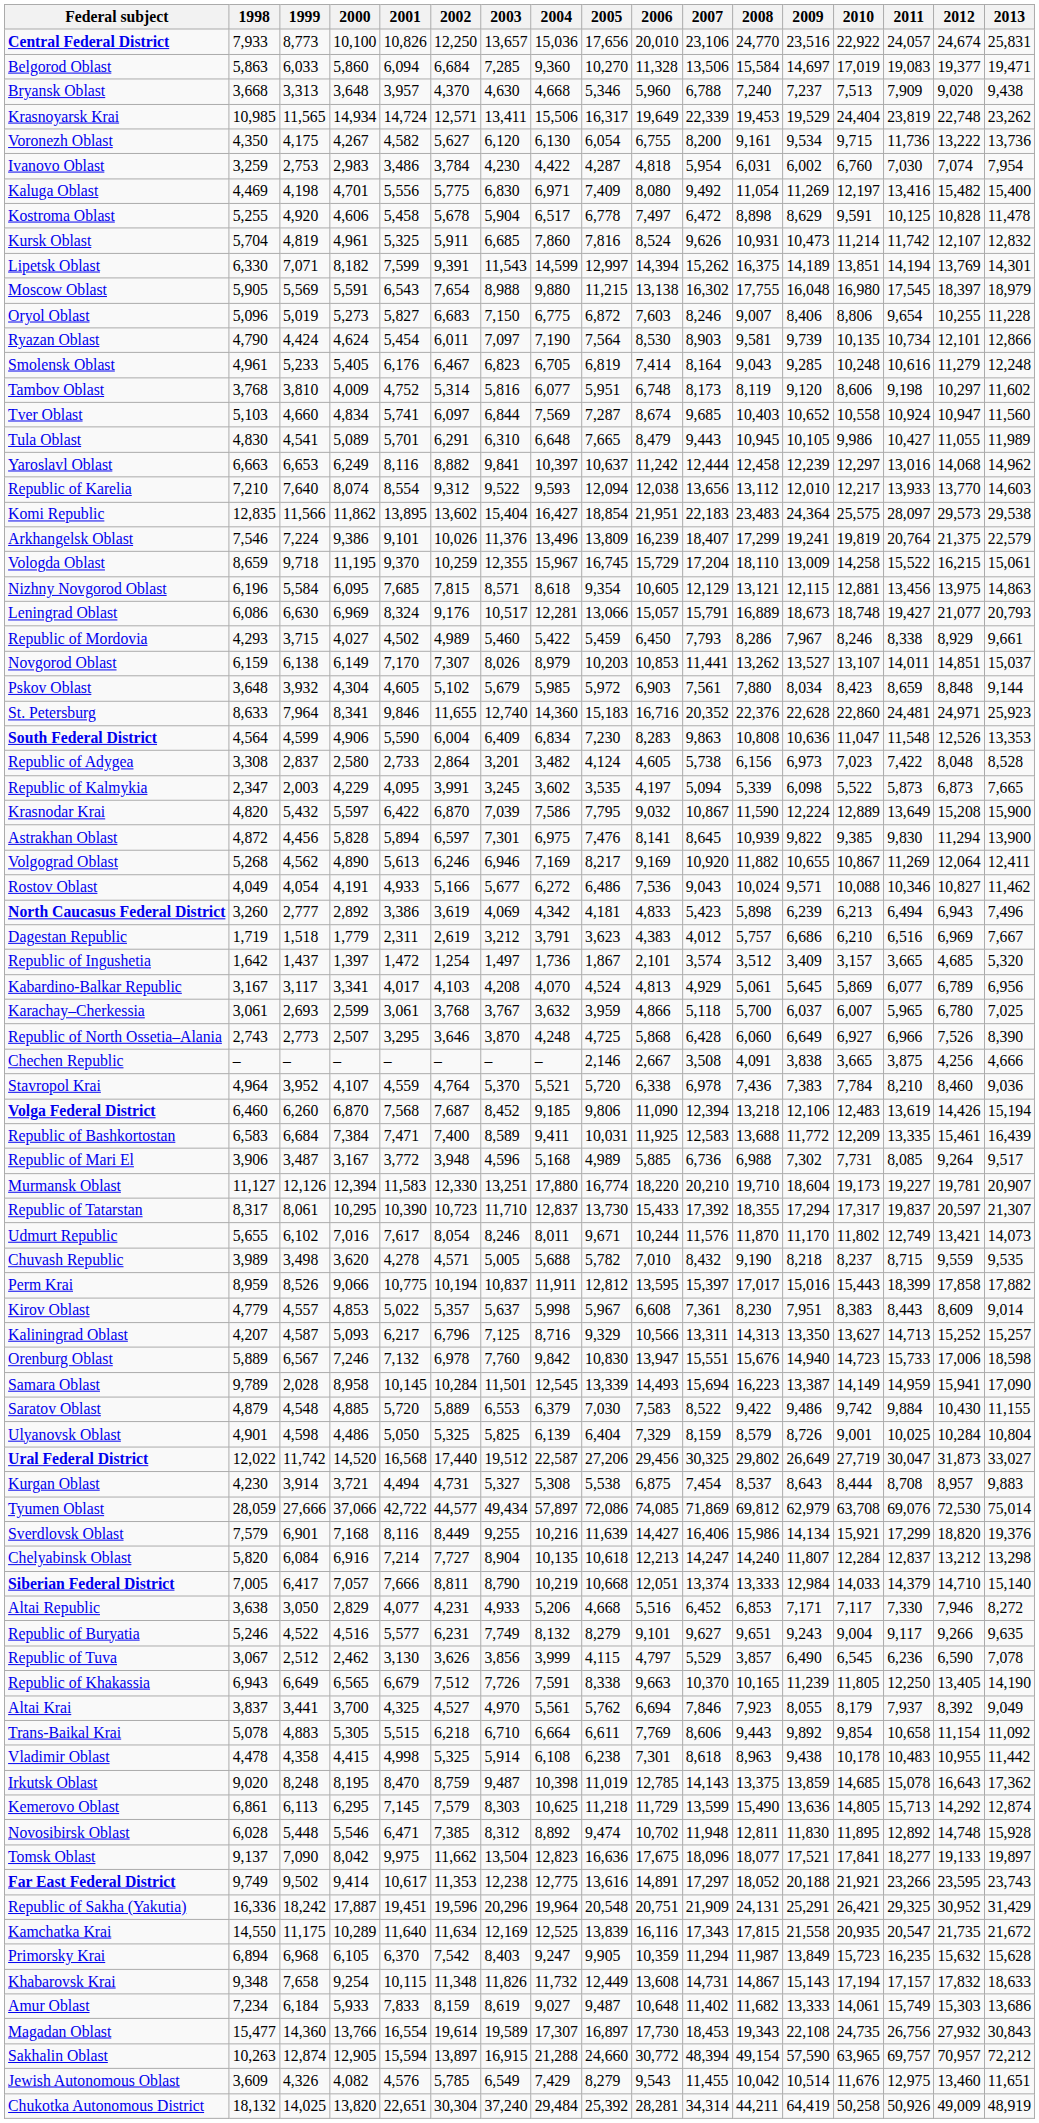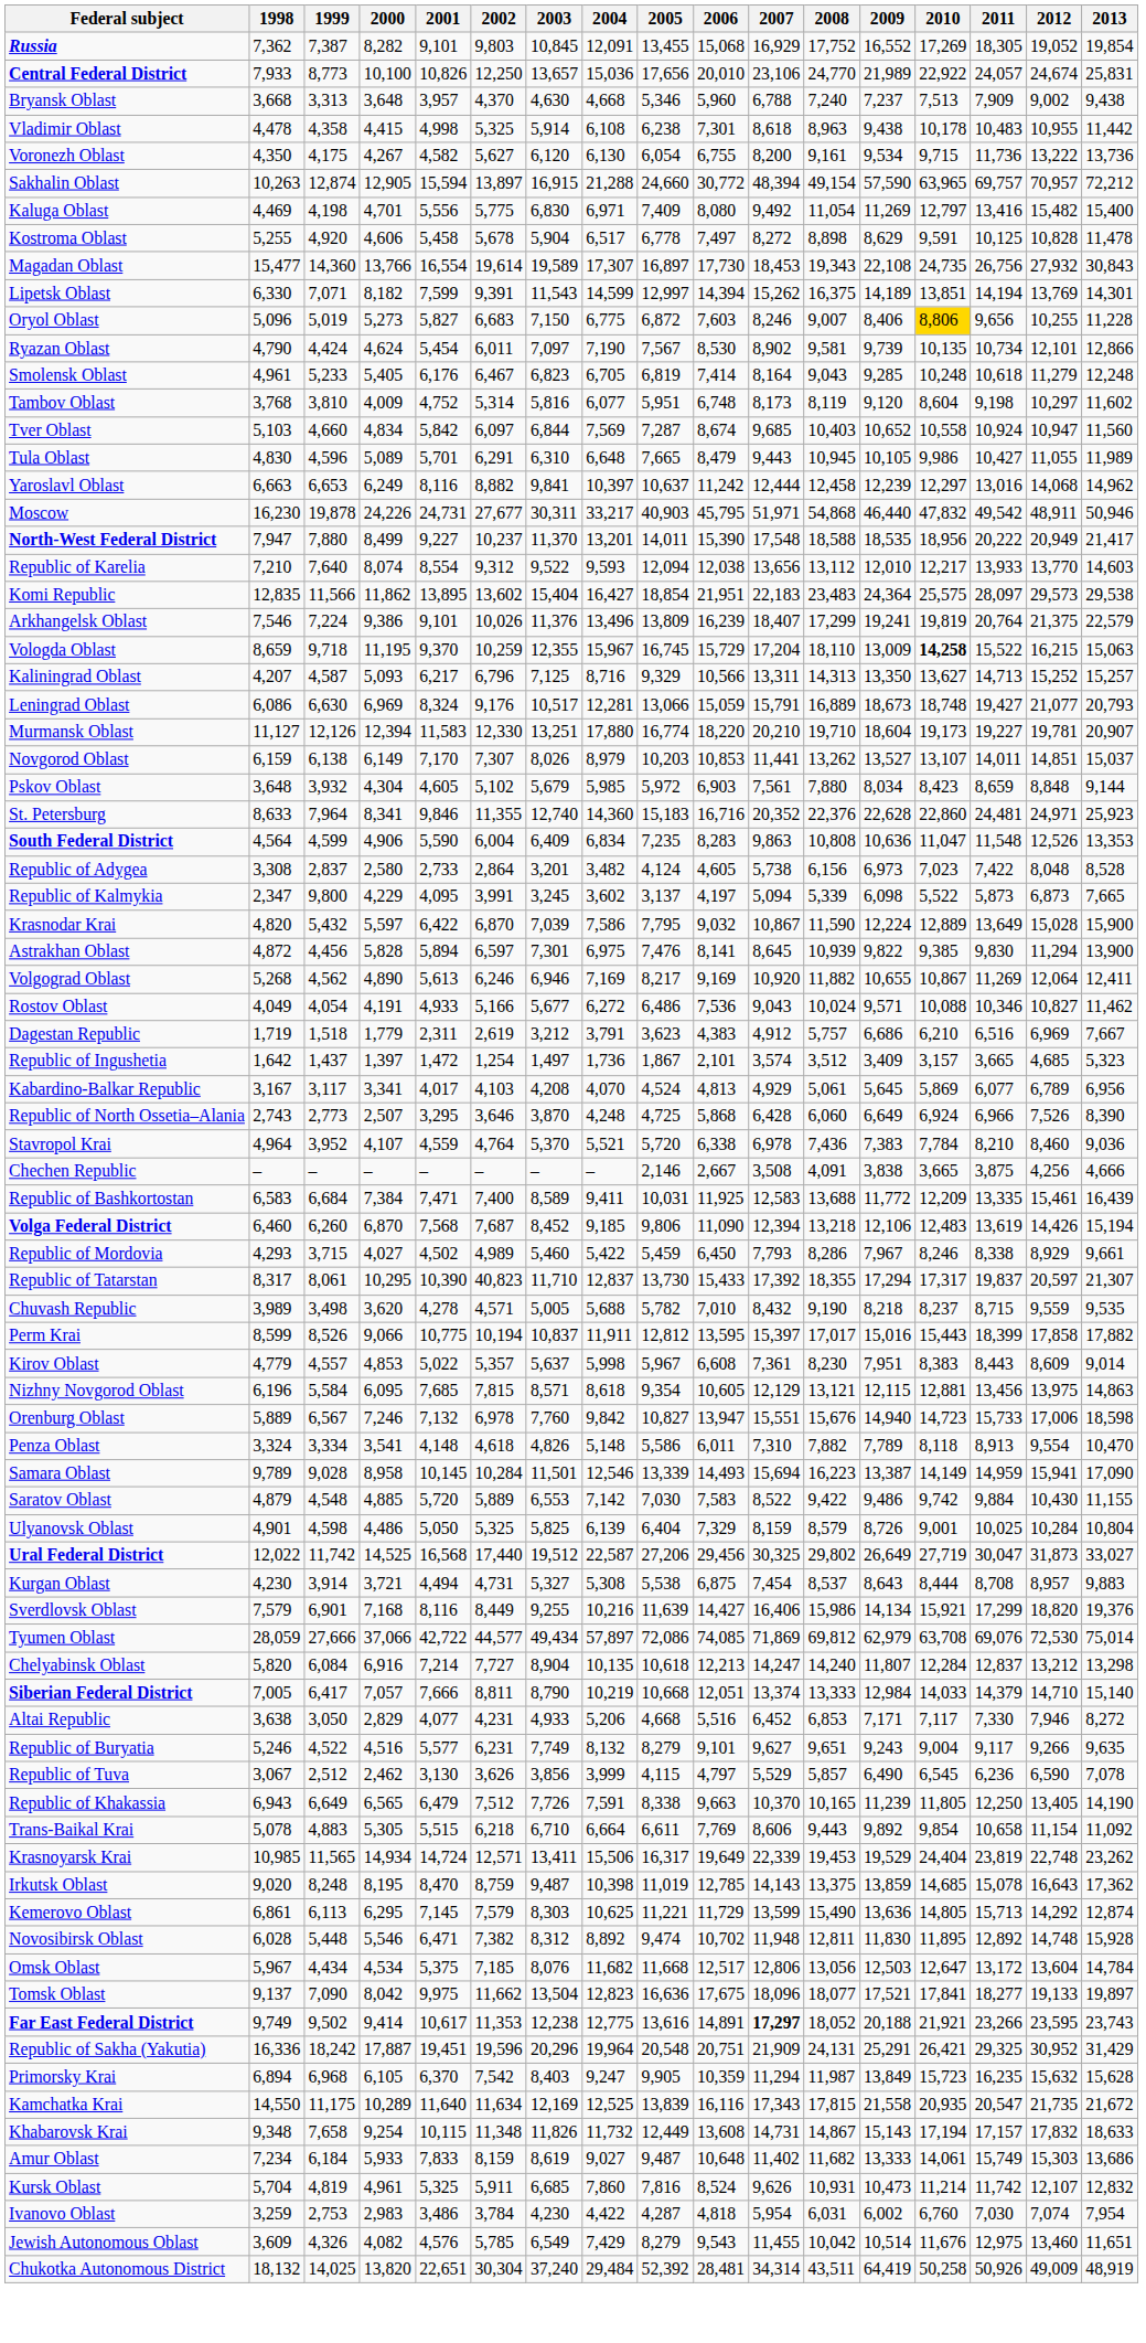+ row: Russia | 7,362 | 7,387 | 8,282 | 9,101 | 9,803 | 10,845 | 12,091 | 13,455 | 15,068 | 16,929 | 17,752 | 16,552 | 17,269 | 18,305 | 19,052 | 19,854
Central Federal District | 2009: 23,516 -> 21,989
- row: Belgorod Oblast | 5,863 | 6,033 | 5,860 | 6,094 | 6,684 | 7,285 | 9,360 | 10,270 | 11,328 | 13,506 | 15,584 | 14,697 | 17,019 | 19,083 | 19,377 | 19,471
Bryansk Oblast | 2012: 9,020 -> 9,002
rows swapped: Vladimir Oblast <-> Krasnoyarsk Krai
rows swapped: Ivanovo Oblast <-> Sakhalin Oblast
Kaluga Oblast | 2010: 12,197 -> 12,797
Kostroma Oblast | 2007: 6,472 -> 8,272
rows swapped: Kursk Oblast <-> Magadan Oblast
- row: Moscow Oblast | 5,905 | 5,569 | 5,591 | 6,543 | 7,654 | 8,988 | 9,880 | 11,215 | 13,138 | 16,302 | 17,755 | 16,048 | 16,980 | 17,545 | 18,397 | 18,979
Oryol Oblast | 2010: no background -> gold background
Oryol Oblast | 2011: 9,654 -> 9,656
Ryazan Oblast | 2005: 7,564 -> 7,567
Ryazan Oblast | 2007: 8,903 -> 8,902
Smolensk Oblast | 2011: 10,616 -> 10,618
Tambov Oblast | 2010: 8,606 -> 8,604
Tver Oblast | 2001: 5,741 -> 5,842
Tula Oblast | 1999: 4,541 -> 4,596
+ row: Moscow | 16,230 | 19,878 | 24,226 | 24,731 | 27,677 | 30,311 | 33,217 | 40,903 | 45,795 | 51,971 | 54,868 | 46,440 | 47,832 | 49,542 | 48,911 | 50,946
+ row: North-West Federal District | 7,947 | 7,880 | 8,499 | 9,227 | 10,237 | 11,370 | 13,201 | 14,011 | 15,390 | 17,548 | 18,588 | 18,535 | 18,956 | 20,222 | 20,949 | 21,417
Vologda Oblast | 2010: normal -> bold
Vologda Oblast | 2013: 15,061 -> 15,063
rows swapped: Kaliningrad Oblast <-> Nizhny Novgorod Oblast
Leningrad Oblast | 2006: 15,057 -> 15,059
rows swapped: Murmansk Oblast <-> Republic of Mordovia
St. Petersburg | 2002: 11,655 -> 11,355
South Federal District | 2005: 7,230 -> 7,235
Republic of Kalmykia | 1999: 2,003 -> 9,800
Republic of Kalmykia | 2005: 3,535 -> 3,137
Krasnodar Krai | 2012: 15,208 -> 15,028
- row: North Caucasus Federal District | 3,260 | 2,777 | 2,892 | 3,386 | 3,619 | 4,069 | 4,342 | 4,181 | 4,833 | 5,423 | 5,898 | 6,239 | 6,213 | 6,494 | 6,943 | 7,496
Dagestan Republic | 2007: 4,012 -> 4,912
Republic of Ingushetia | 2013: 5,320 -> 5,323
- row: Karachay–Cherkessia | 3,061 | 2,693 | 2,599 | 3,061 | 3,768 | 3,767 | 3,632 | 3,959 | 4,866 | 5,118 | 5,700 | 6,037 | 6,007 | 5,965 | 6,780 | 7,025
Republic of North Ossetia–Alania | 2010: 6,927 -> 6,924
rows swapped: Chechen Republic <-> Stavropol Krai
rows swapped: Volga Federal District <-> Republic of Bashkortostan
- row: Republic of Mari El | 3,906 | 3,487 | 3,167 | 3,772 | 3,948 | 4,596 | 5,168 | 4,989 | 5,885 | 6,736 | 6,988 | 7,302 | 7,731 | 8,085 | 9,264 | 9,517
Republic of Tatarstan | 2002: 10,723 -> 40,823
- row: Udmurt Republic | 5,655 | 6,102 | 7,016 | 7,617 | 8,054 | 8,246 | 8,011 | 9,671 | 10,244 | 11,576 | 11,870 | 11,170 | 11,802 | 12,749 | 13,421 | 14,073
Perm Krai | 1998: 8,959 -> 8,599
Orenburg Oblast | 2005: 10,830 -> 10,827
+ row: Penza Oblast | 3,324 | 3,334 | 3,541 | 4,148 | 4,618 | 4,826 | 5,148 | 5,586 | 6,011 | 7,310 | 7,882 | 7,789 | 8,118 | 8,913 | 9,554 | 10,470
Samara Oblast | 1999: 2,028 -> 9,028
Samara Oblast | 2004: 12,545 -> 12,546
Saratov Oblast | 2004: 6,379 -> 7,142
Ural Federal District | 2000: 14,520 -> 14,525
rows swapped: Sverdlovsk Oblast <-> Tyumen Oblast
Republic of Tuva | 2008: 3,857 -> 5,857
Republic of Khakassia | 2001: 6,679 -> 6,479
- row: Altai Krai | 3,837 | 3,441 | 3,700 | 4,325 | 4,527 | 4,970 | 5,561 | 5,762 | 6,694 | 7,846 | 7,923 | 8,055 | 8,179 | 7,937 | 8,392 | 9,049
Kemerovo Oblast | 2005: 11,218 -> 11,221
Novosibirsk Oblast | 2002: 7,385 -> 7,382
+ row: Omsk Oblast | 5,967 | 4,434 | 4,534 | 5,375 | 7,185 | 8,076 | 11,682 | 11,668 | 12,517 | 12,806 | 13,056 | 12,503 | 12,647 | 13,172 | 13,604 | 14,784
Far East Federal District | 2007: normal -> bold
rows swapped: Kamchatka Krai <-> Primorsky Krai
Chukotka Autonomous District | 2005: 25,392 -> 52,392
Chukotka Autonomous District | 2006: 28,281 -> 28,481
Chukotka Autonomous District | 2008: 44,211 -> 43,511
